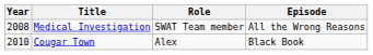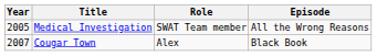Medical Investigation | Year: 2008 -> 2005
Cougar Town | Year: 2010 -> 2007
